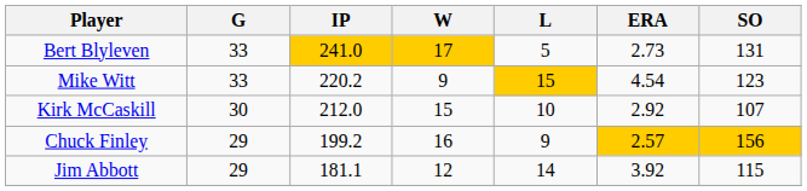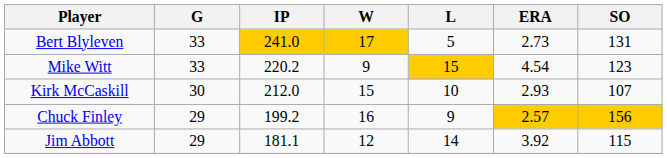Kirk McCaskill | ERA: 2.92 -> 2.93
